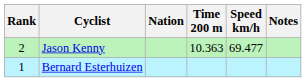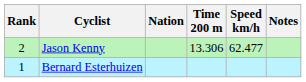Jason Kenny | Time 200 m: 10.363 -> 13.306
Jason Kenny | Speed km/h: 69.477 -> 62.477
